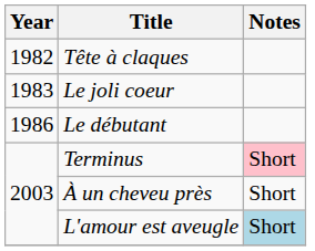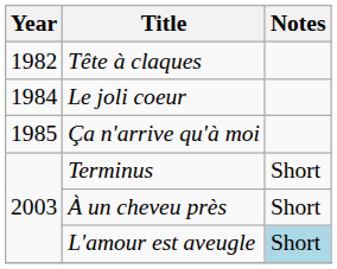Le joli coeur | Year: 1983 -> 1984
+ row: 1985 | Ça n'arrive qu'à moi
- row: 1986 | Le débutant
Terminus | Notes: pink background -> no background
